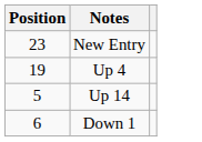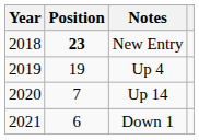+ column: Year | 2018 | 2019 | 2020 | 2021
New Entry | Position: normal -> bold
Up 14 | Position: 5 -> 7
